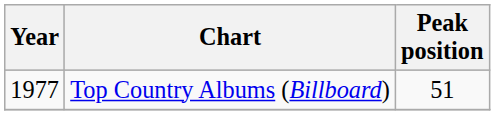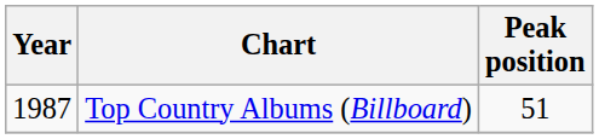Top Country Albums (Billboard) | Year: 1977 -> 1987
